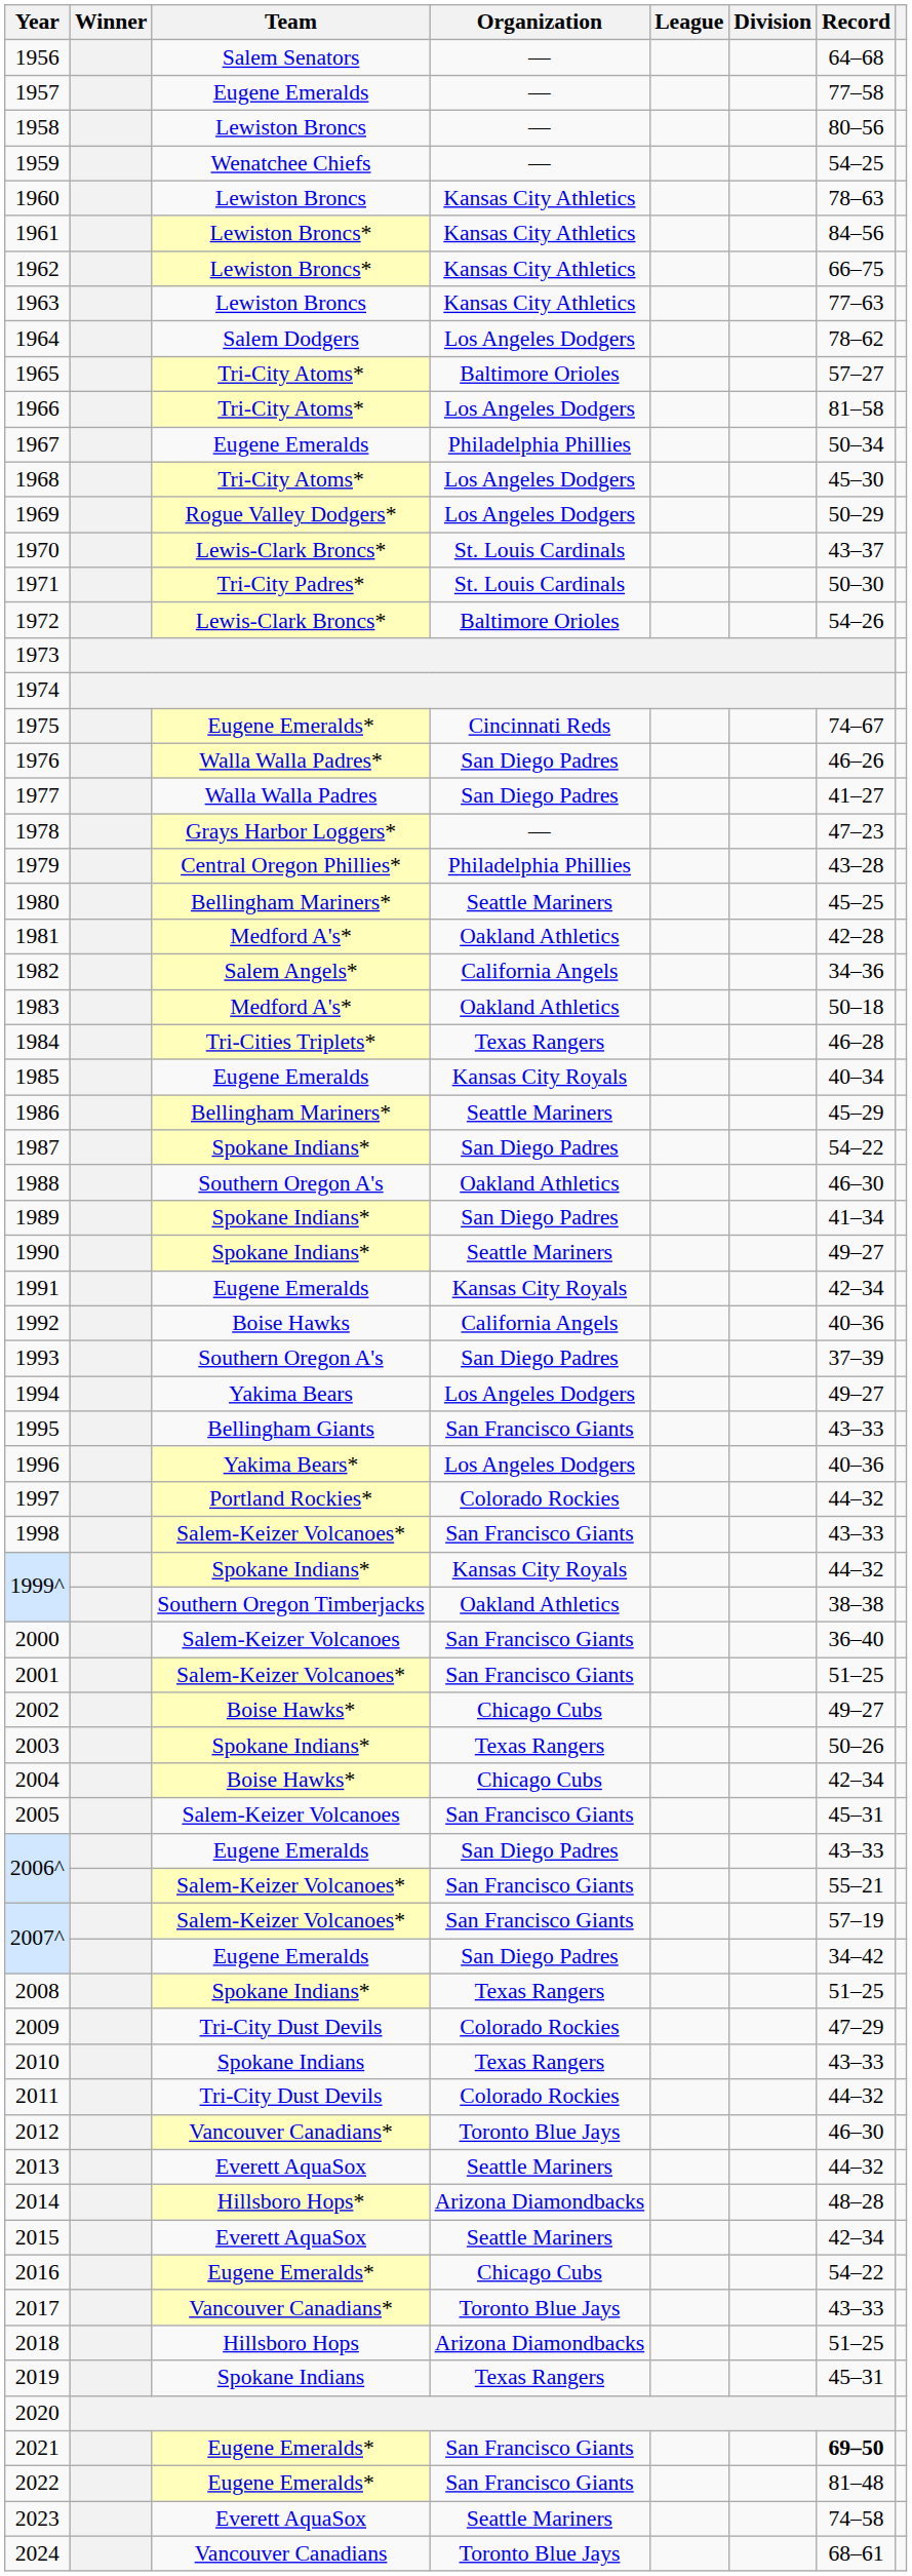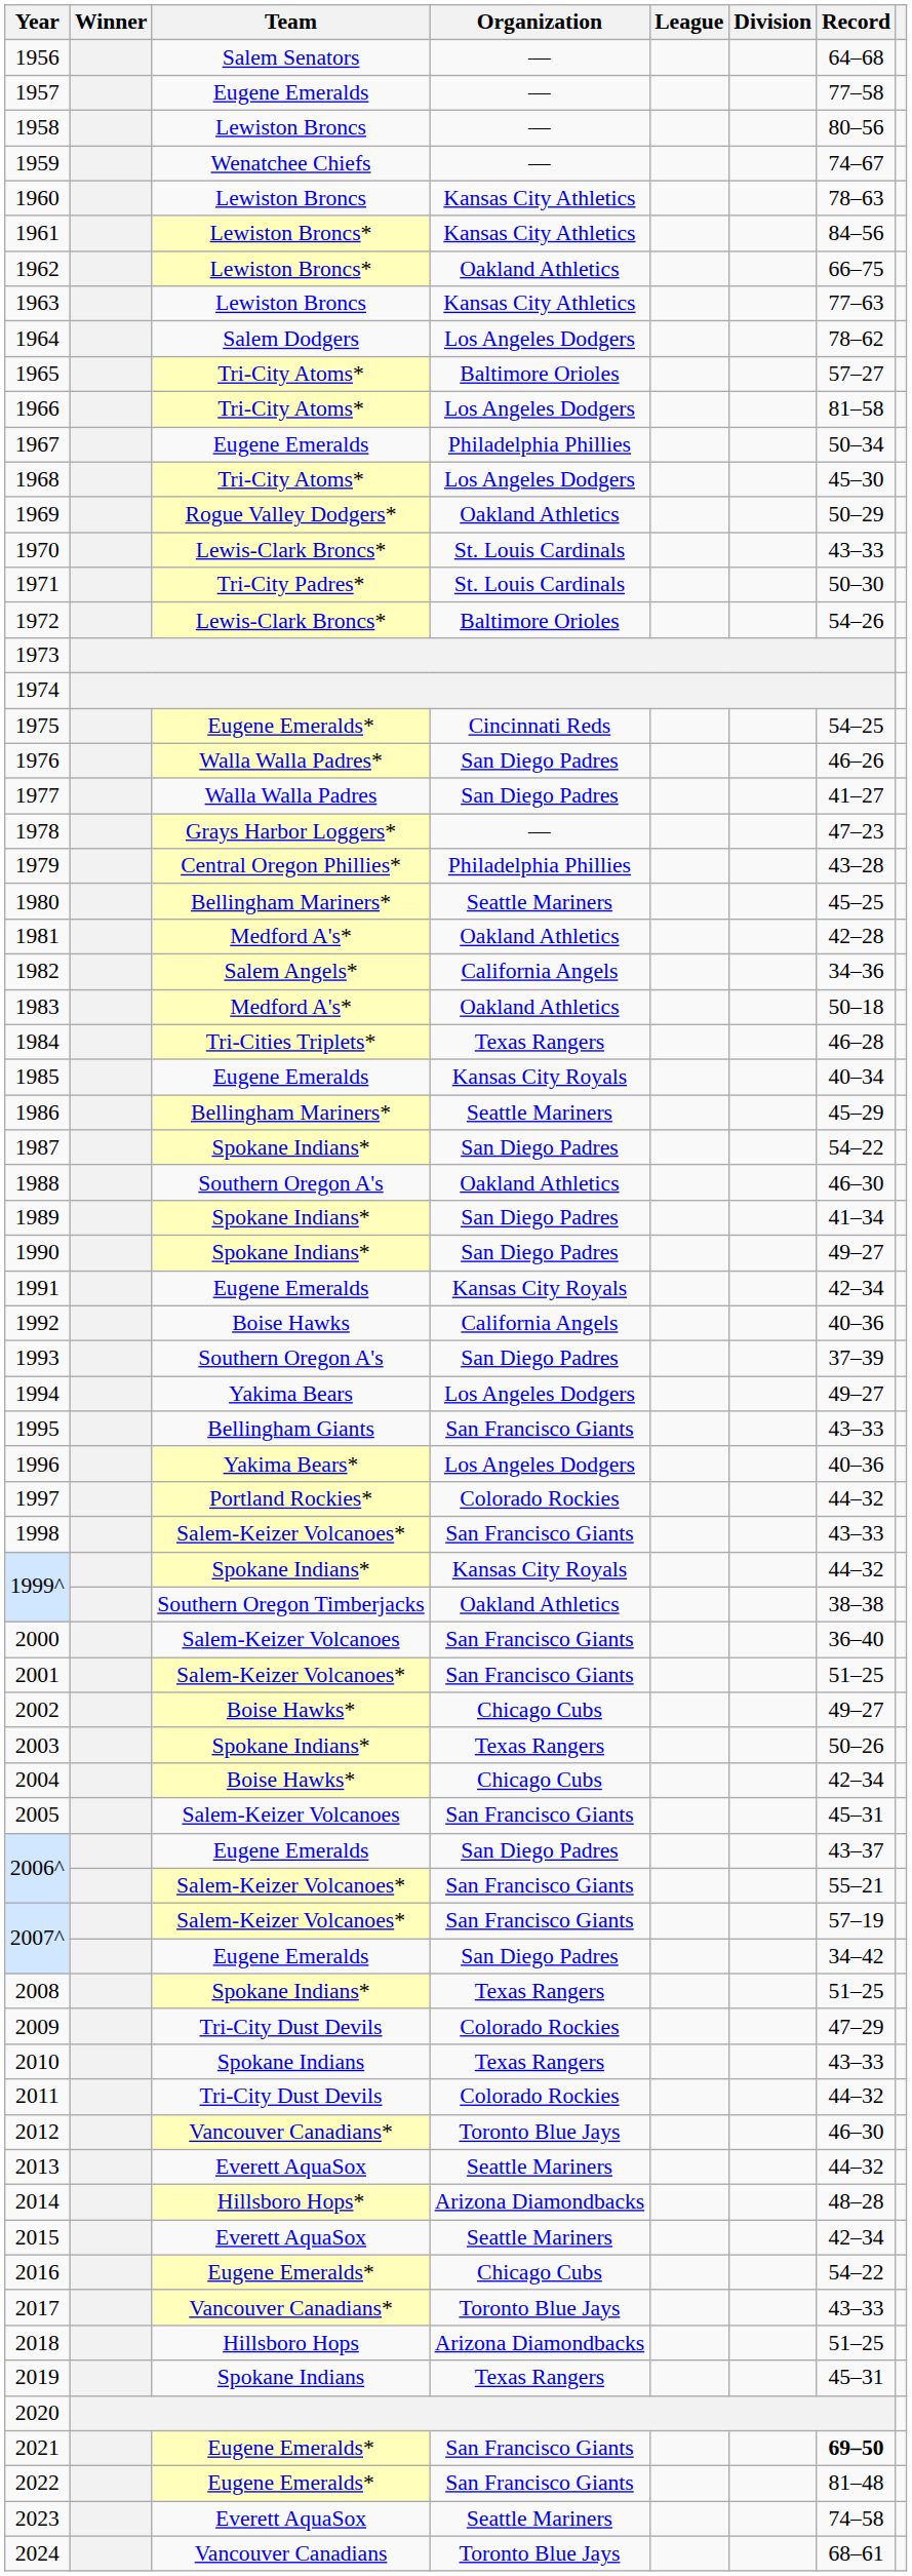1959 | Record: 54–25 -> 74–67
1962 | Organization: Kansas City Athletics -> Oakland Athletics
1969 | Organization: Los Angeles Dodgers -> Oakland Athletics
1970 | Record: 43–37 -> 43–33
1975 | Record: 74–67 -> 54–25
1990 | Organization: Seattle Mariners -> San Diego Padres
2006^ / Eugene Emeralds | Record: 43–33 -> 43–37
